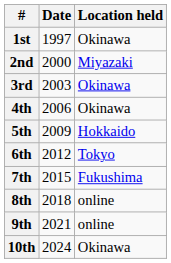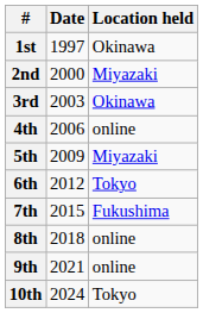4th | Location held: Okinawa -> online
5th | Location held: Hokkaido -> Miyazaki
10th | Location held: Okinawa -> Tokyo
